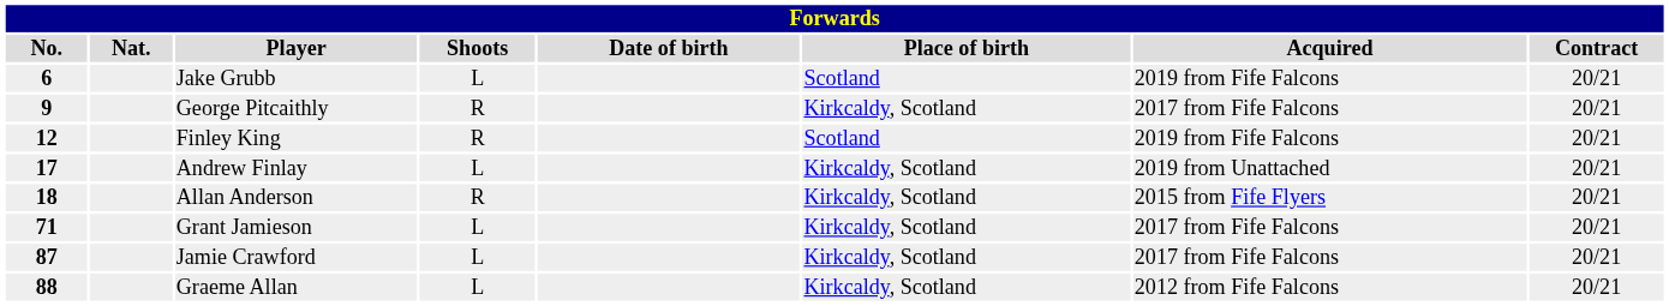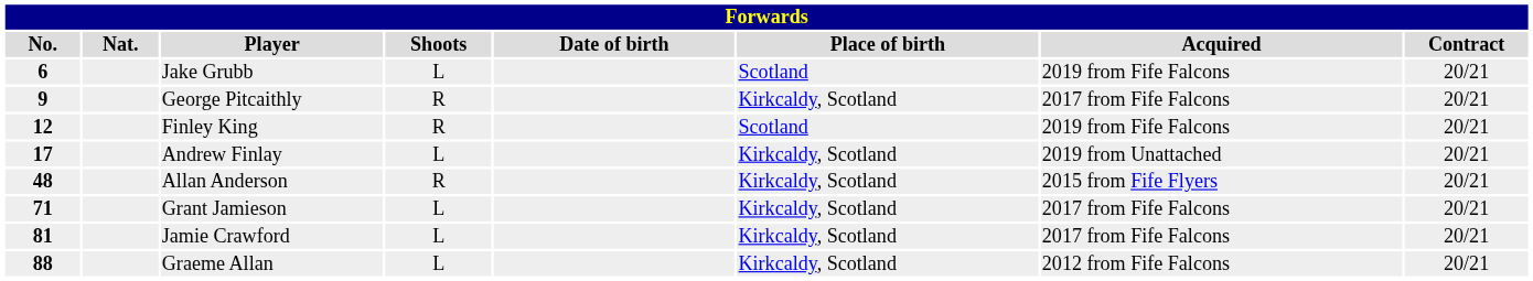Allan Anderson | No.: 18 -> 48
Jamie Crawford | No.: 87 -> 81
